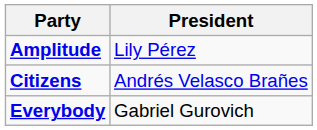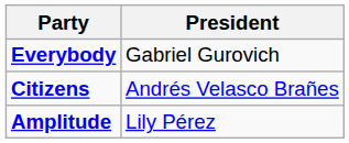rows swapped: Amplitude <-> Everybody
